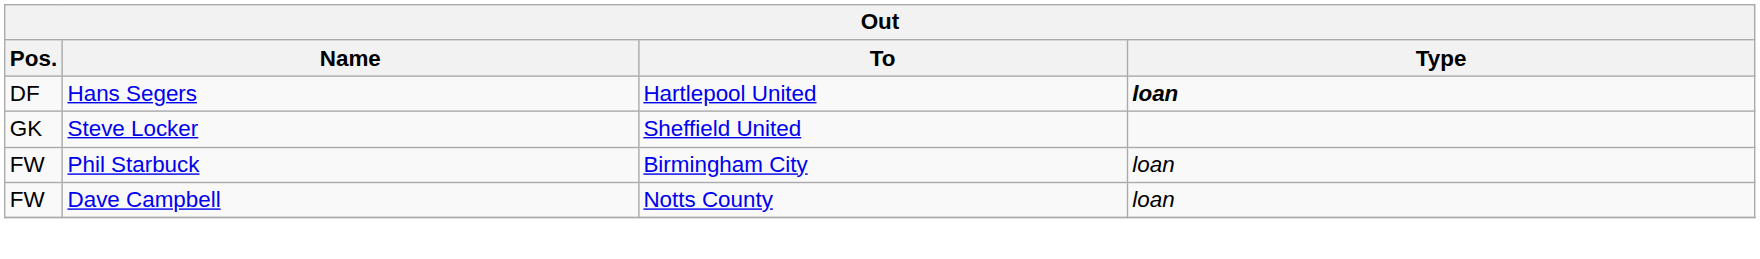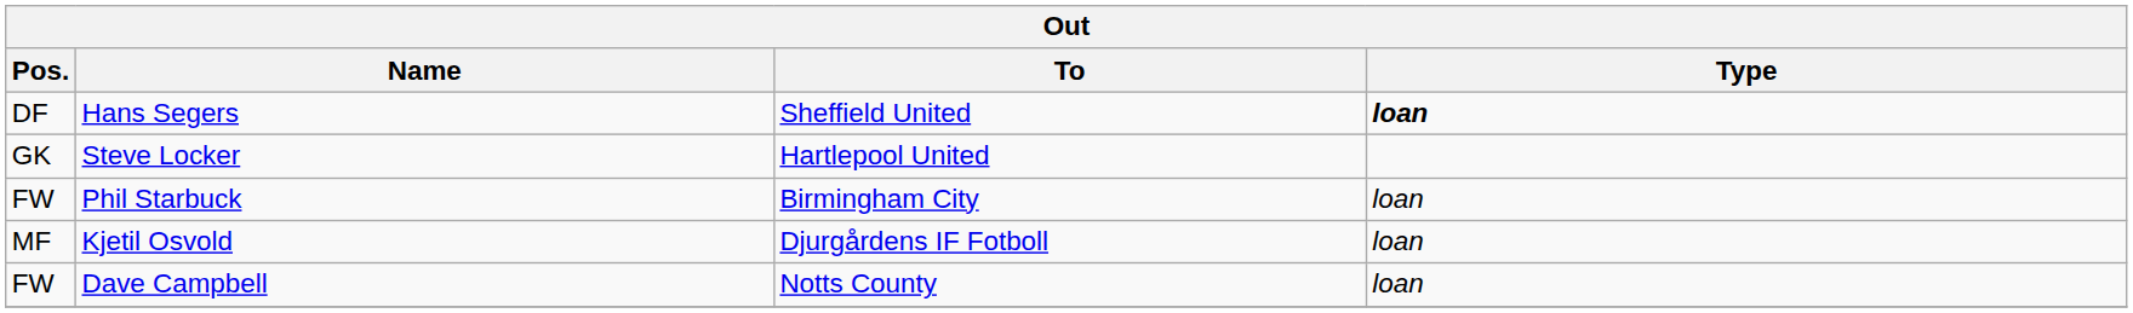Hans Segers | To: Hartlepool United -> Sheffield United
Steve Locker | To: Sheffield United -> Hartlepool United
+ row: MF | Kjetil Osvold | Djurgårdens IF Fotboll | loan
